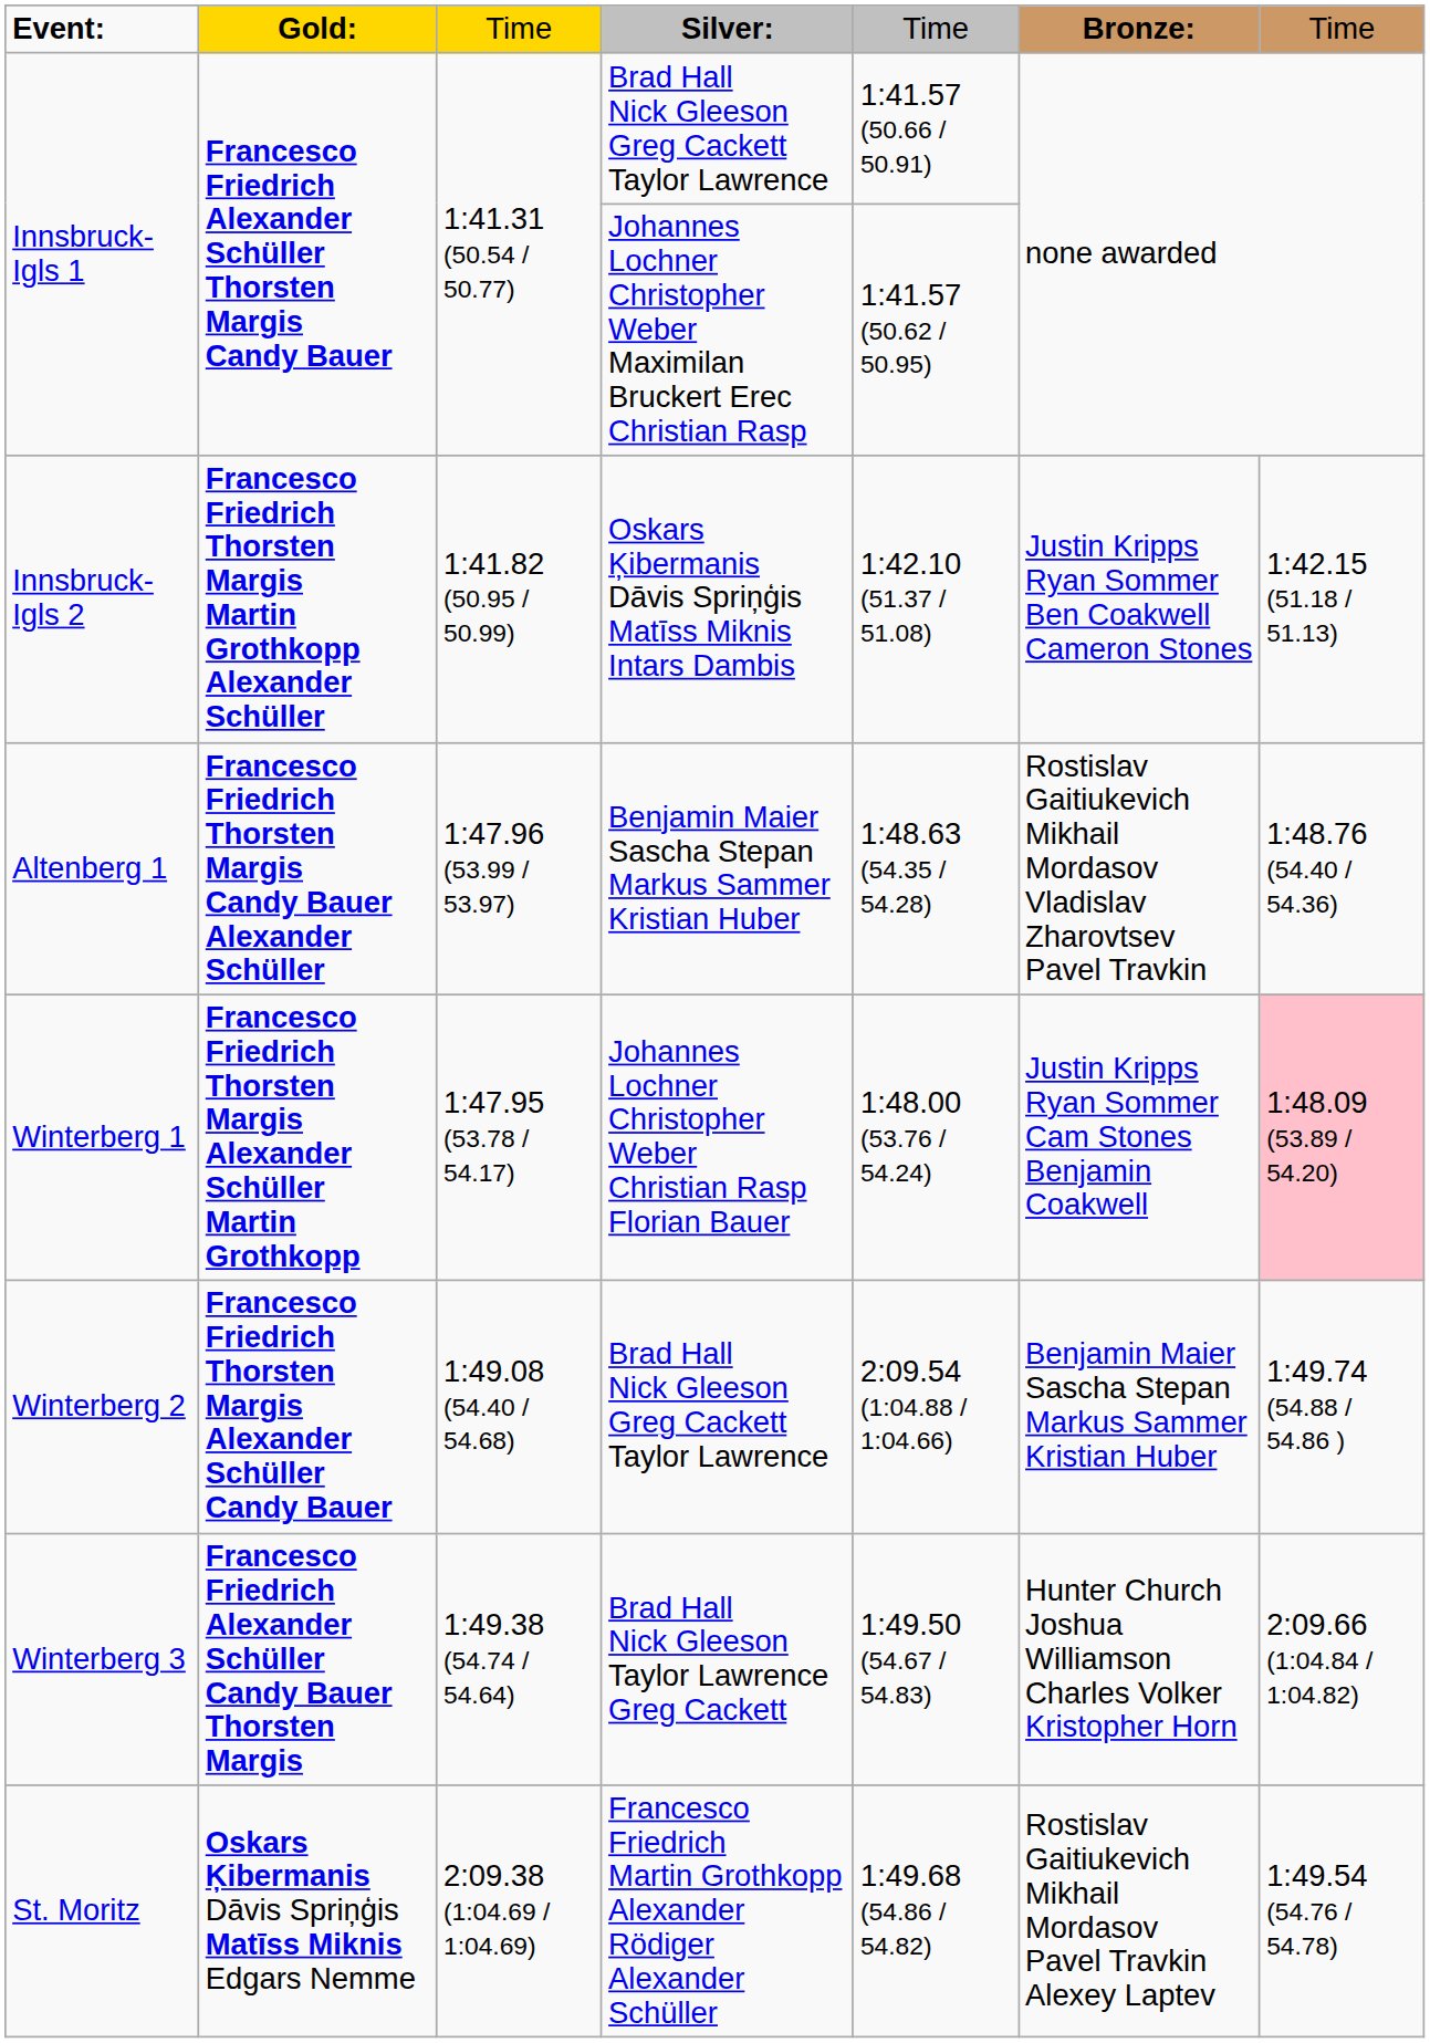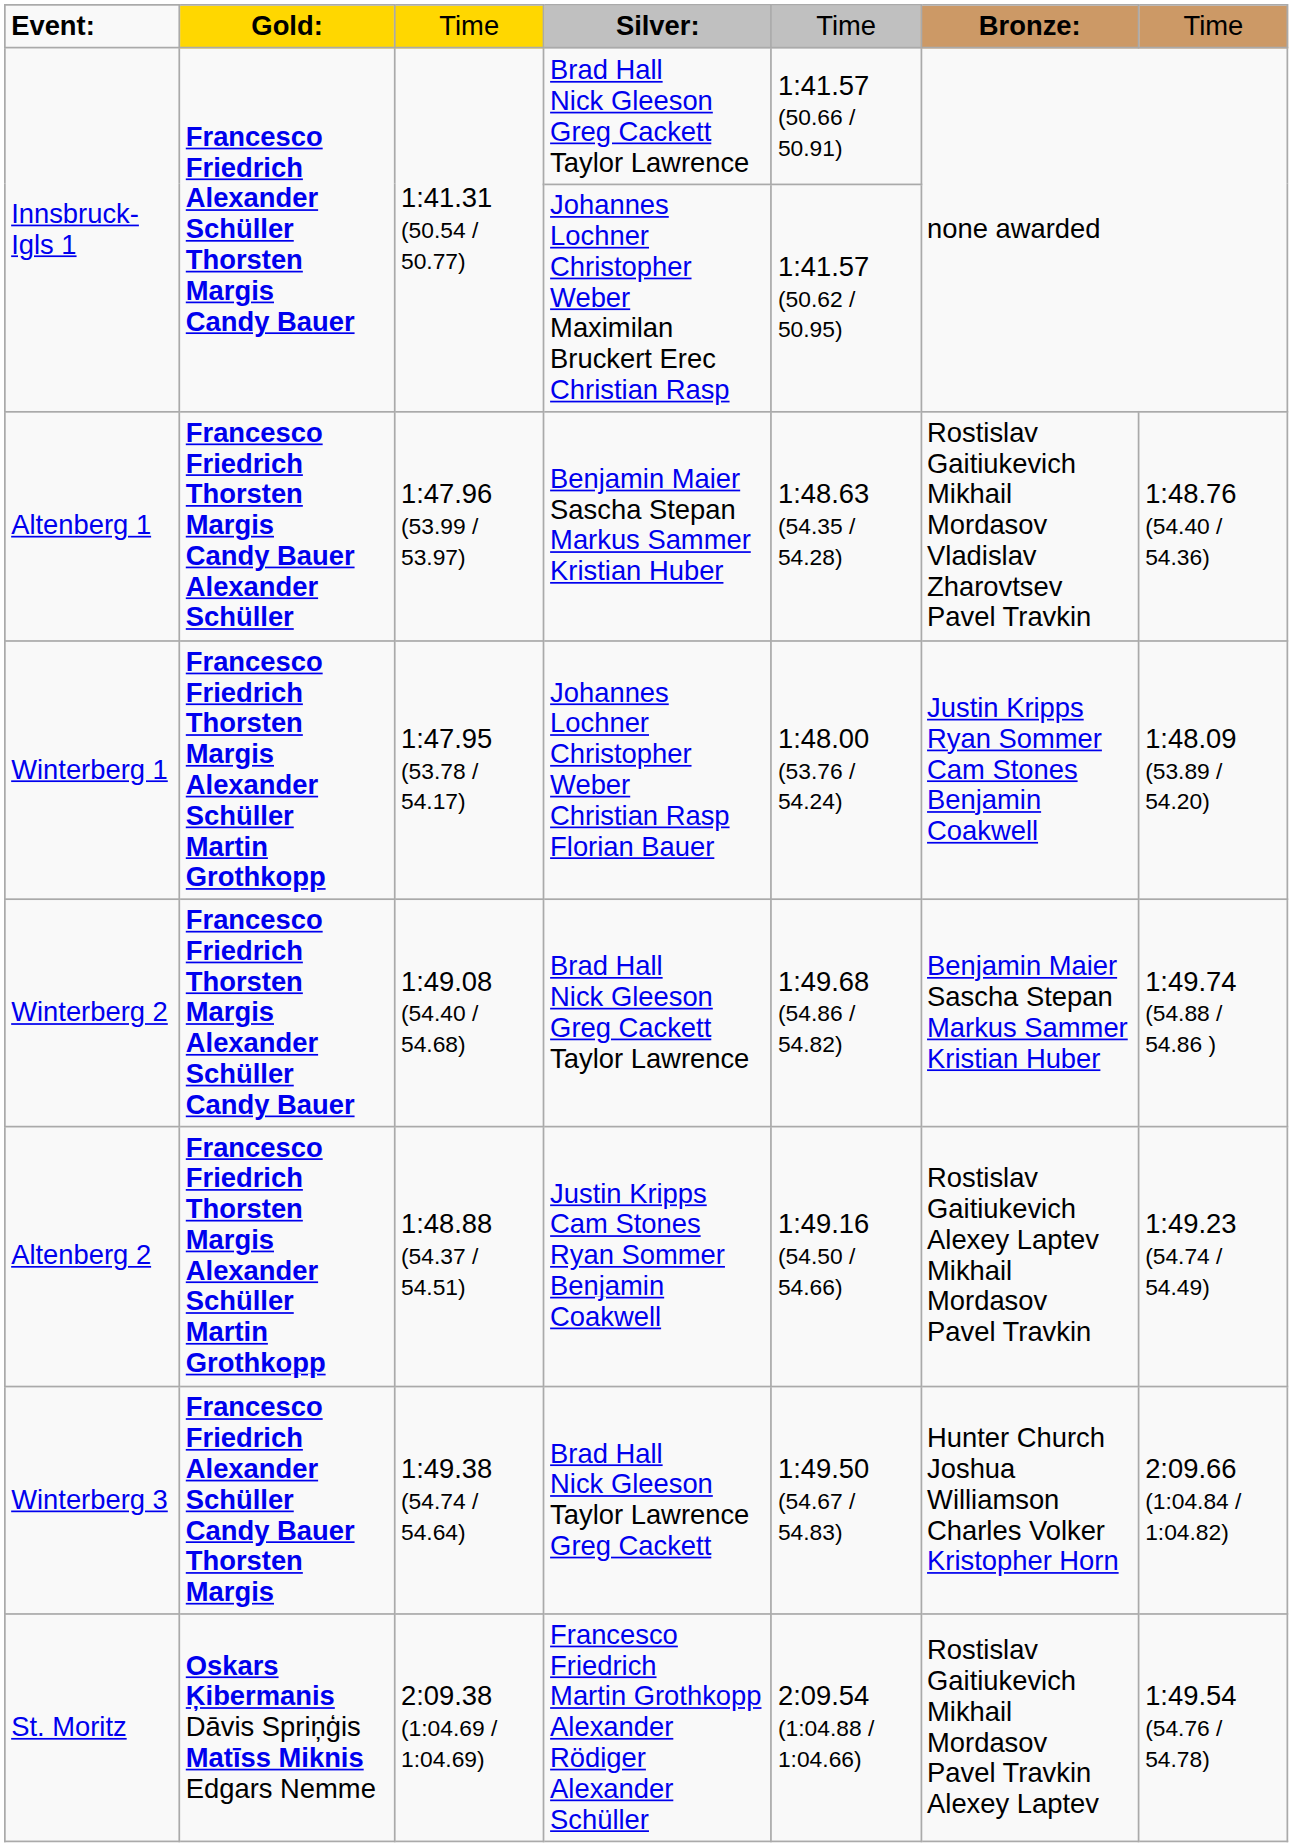- row: Innsbruck-Igls 2 | Francesco Friedrich Thorsten Margis Martin Grothkopp Alexander Schüller | 1:41.82 (50.95 / 50.99) | Oskars Ķibermanis Dāvis Spriņģis Matīss Miknis Intars Dambis | 1:42.10 (51.37 / 51.08) | Justin Kripps Ryan Sommer Ben Coakwell Cameron Stones | 1:42.15 (51.18 / 51.13)
Winterberg 1 | column 7: pink background -> no background
Winterberg 2 | column 5: 2:09.54 (1:04.88 / 1:04.66) -> 1:49.68 (54.86 / 54.82)
+ row: Altenberg 2 | Francesco Friedrich Thorsten Margis Alexander Schüller Martin Grothkopp | 1:48.88 (54.37 / 54.51) | Justin Kripps Cam Stones Ryan Sommer Benjamin Coakwell | 1:49.16 (54.50 / 54.66) | Rostislav Gaitiukevich Alexey Laptev Mikhail Mordasov Pavel Travkin | 1:49.23 (54.74 / 54.49)
St. Moritz | column 5: 1:49.68 (54.86 / 54.82) -> 2:09.54 (1:04.88 / 1:04.66)
